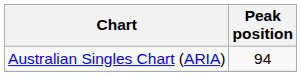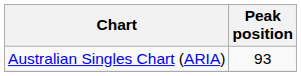Australian Singles Chart (ARIA) | Peak position: 94 -> 93
